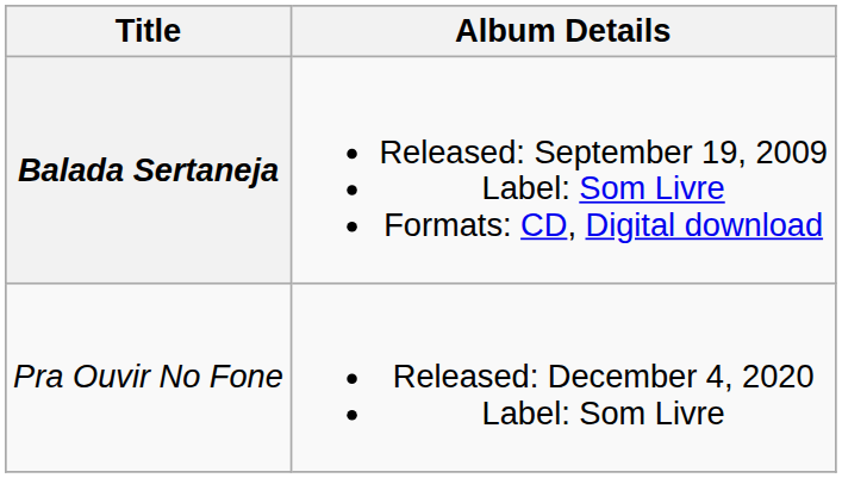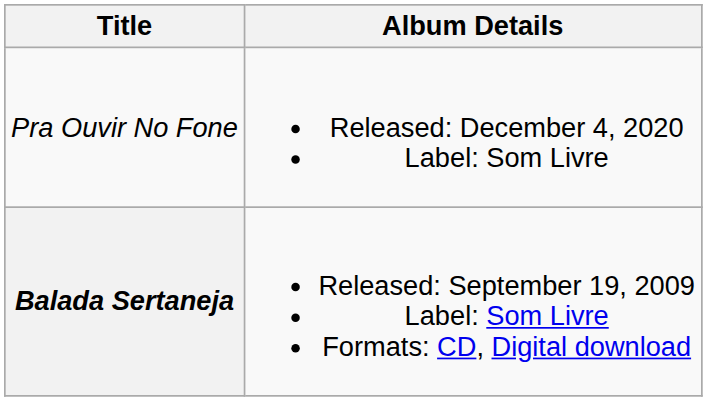rows swapped: Balada Sertaneja <-> Pra Ouvir No Fone
